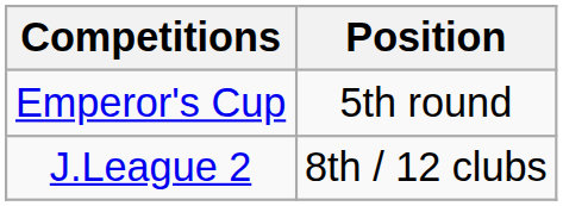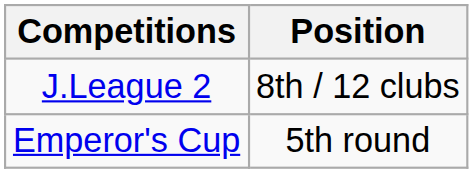rows swapped: J.League 2 <-> Emperor's Cup
